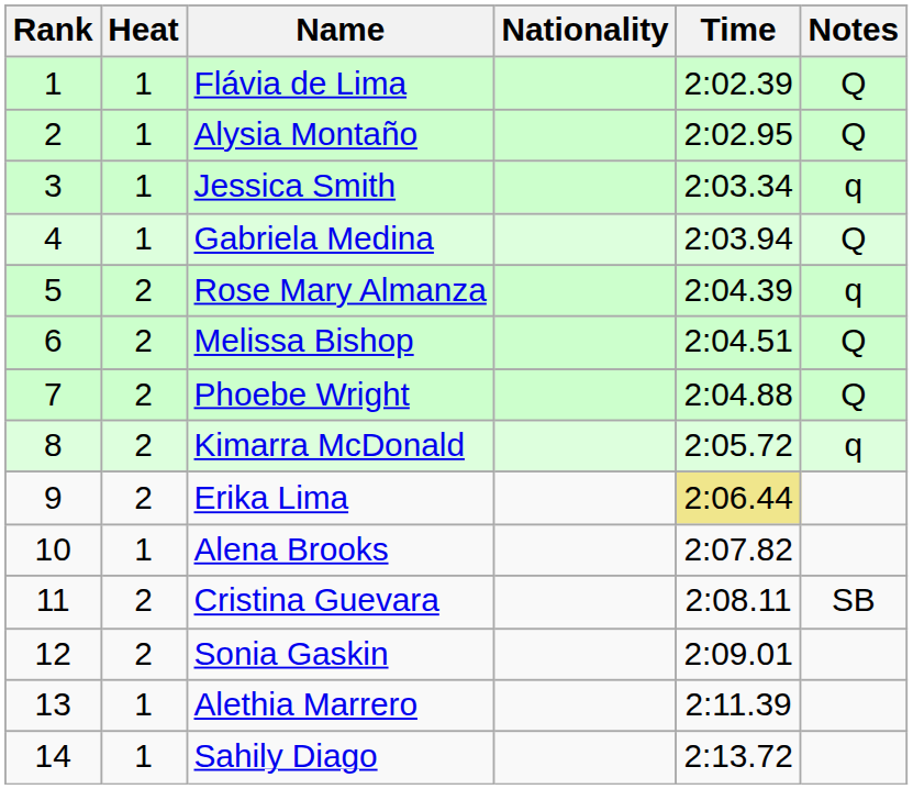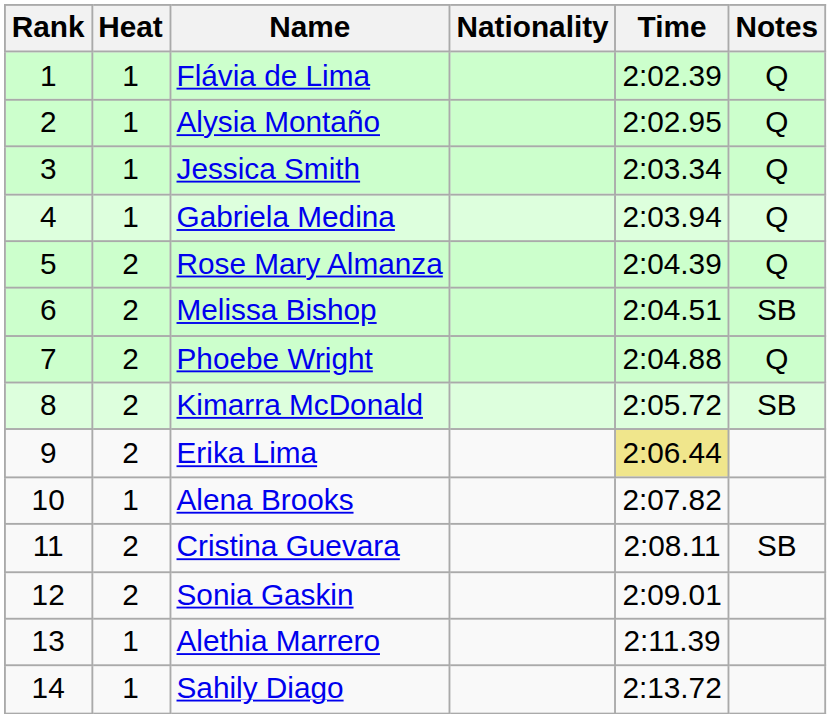Jessica Smith | Notes: q -> Q
Rose Mary Almanza | Notes: q -> Q
Melissa Bishop | Notes: Q -> SB
Kimarra McDonald | Notes: q -> SB
